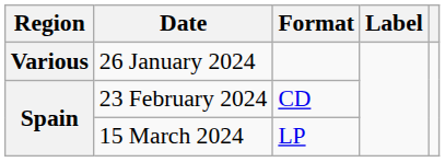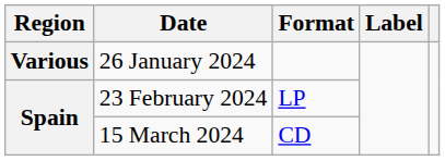23 February 2024 | Format: CD -> LP
15 March 2024 | Format: LP -> CD
